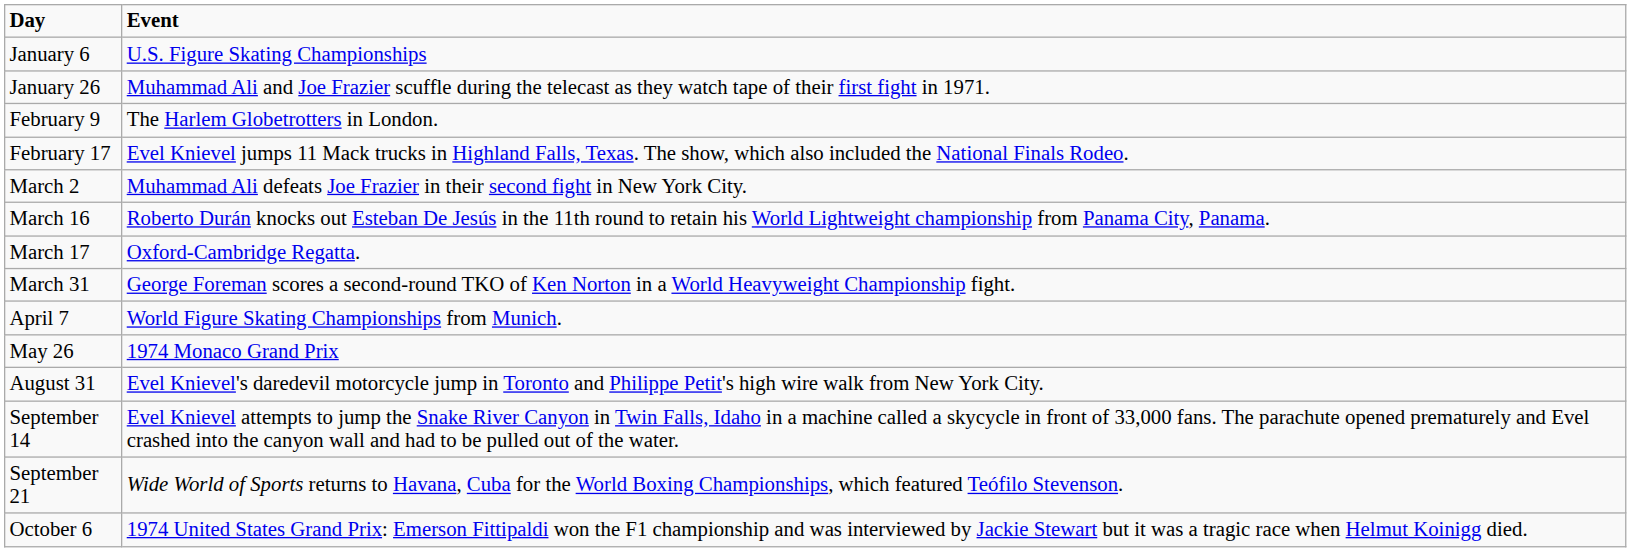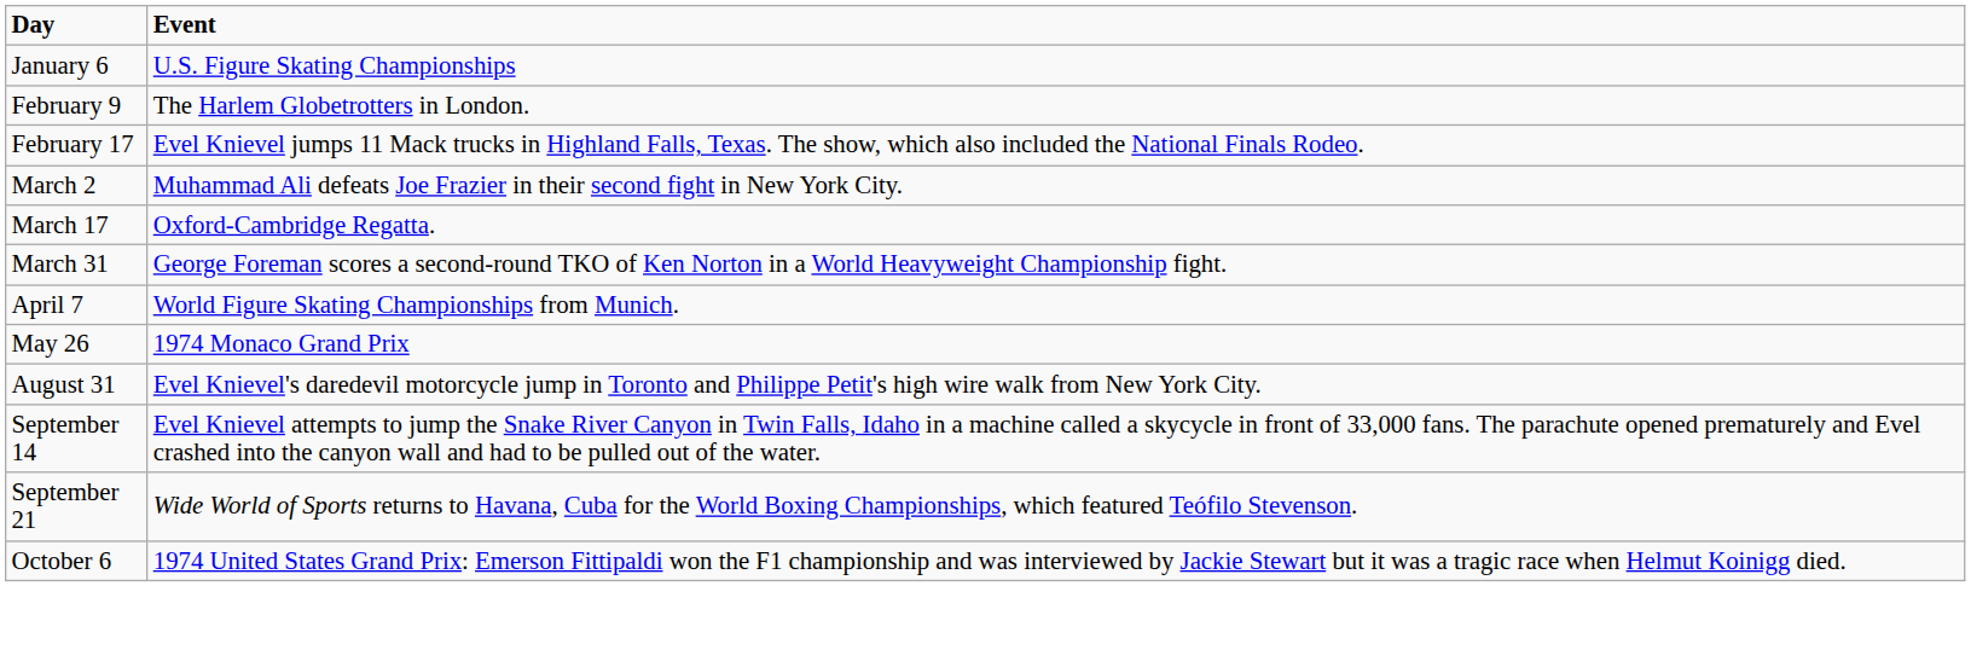- row: January 26 | Muhammad Ali and Joe Frazier scuffle during the telecast as they watch tape of their first fight in 1971.
- row: March 16 | Roberto Durán knocks out Esteban De Jesús in the 11th round to retain his World Lightweight championship from Panama City, Panama.
